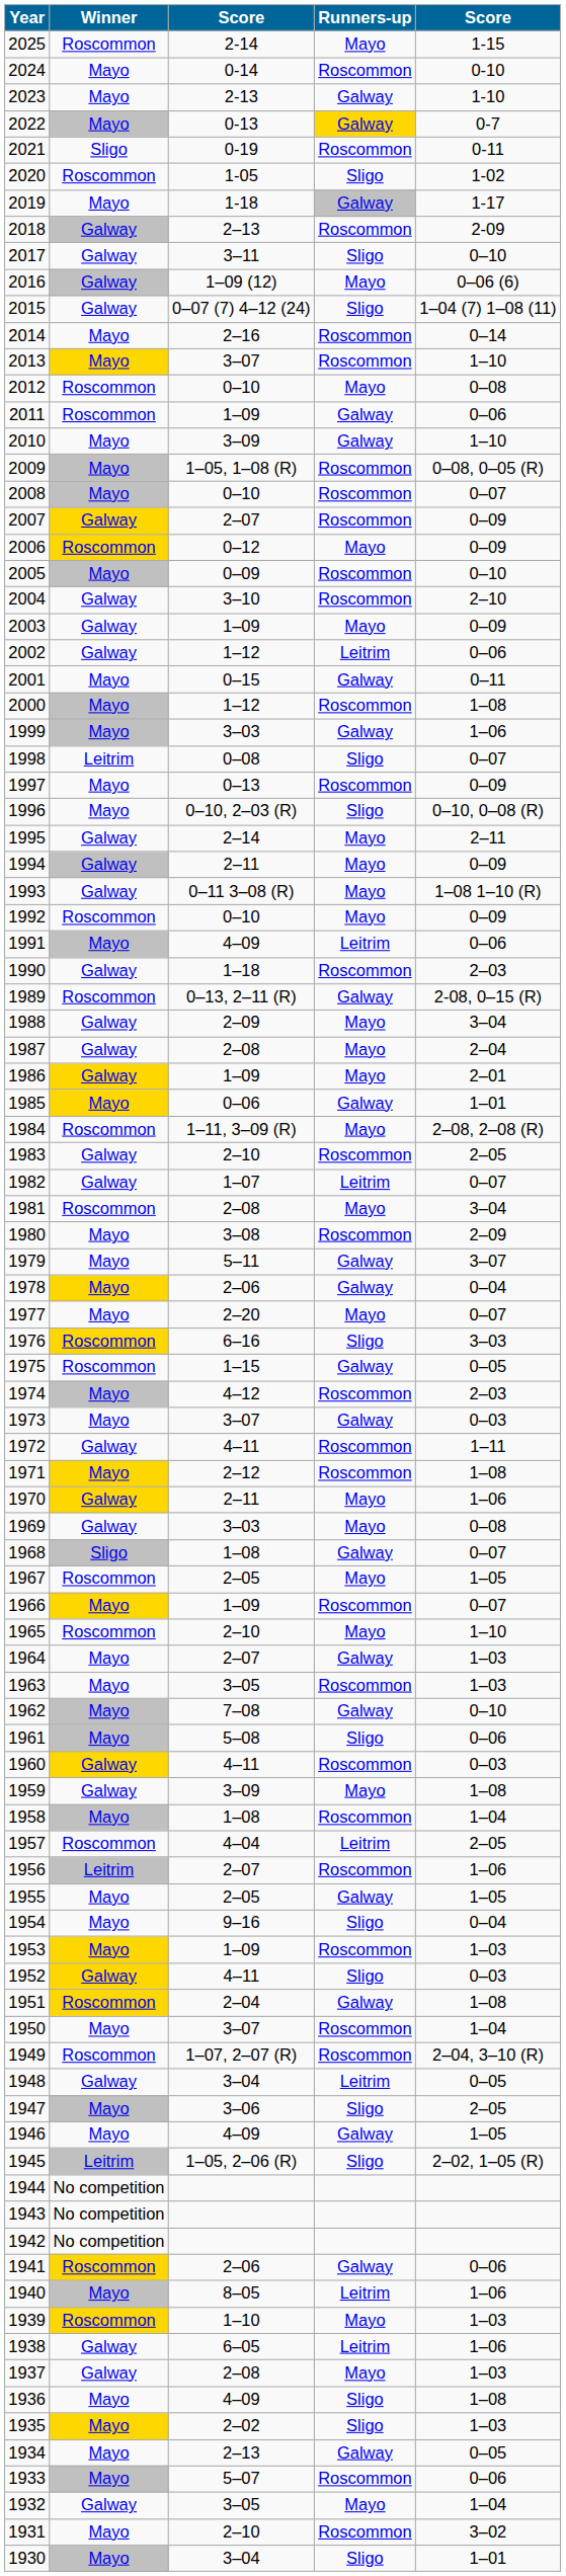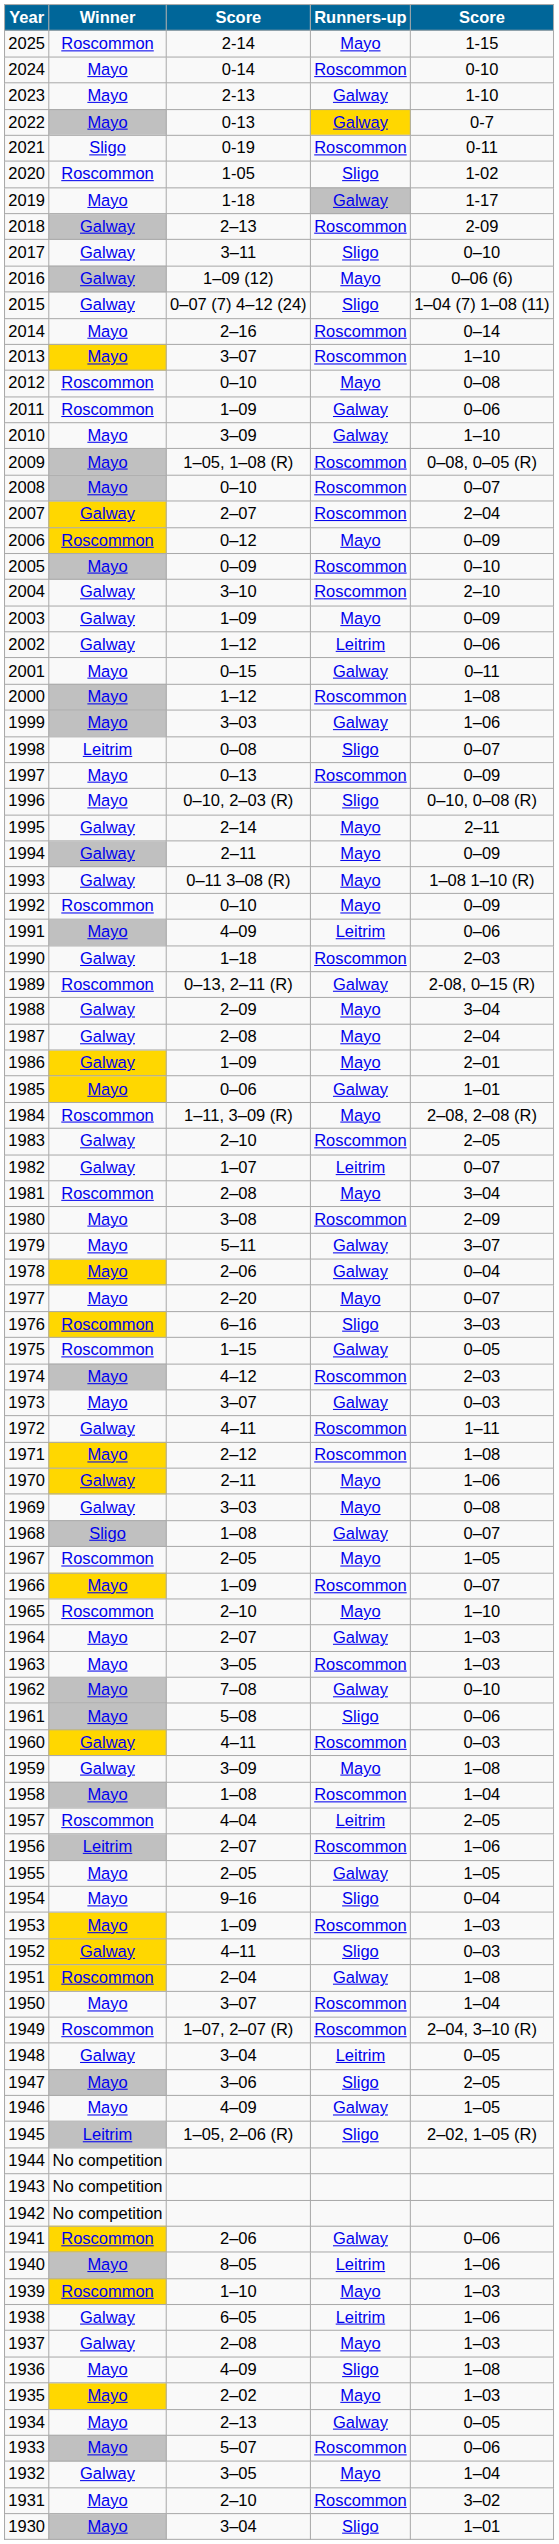2007 | column 5: 0–09 -> 2–04
1935 | Runners-up: Sligo -> Mayo
